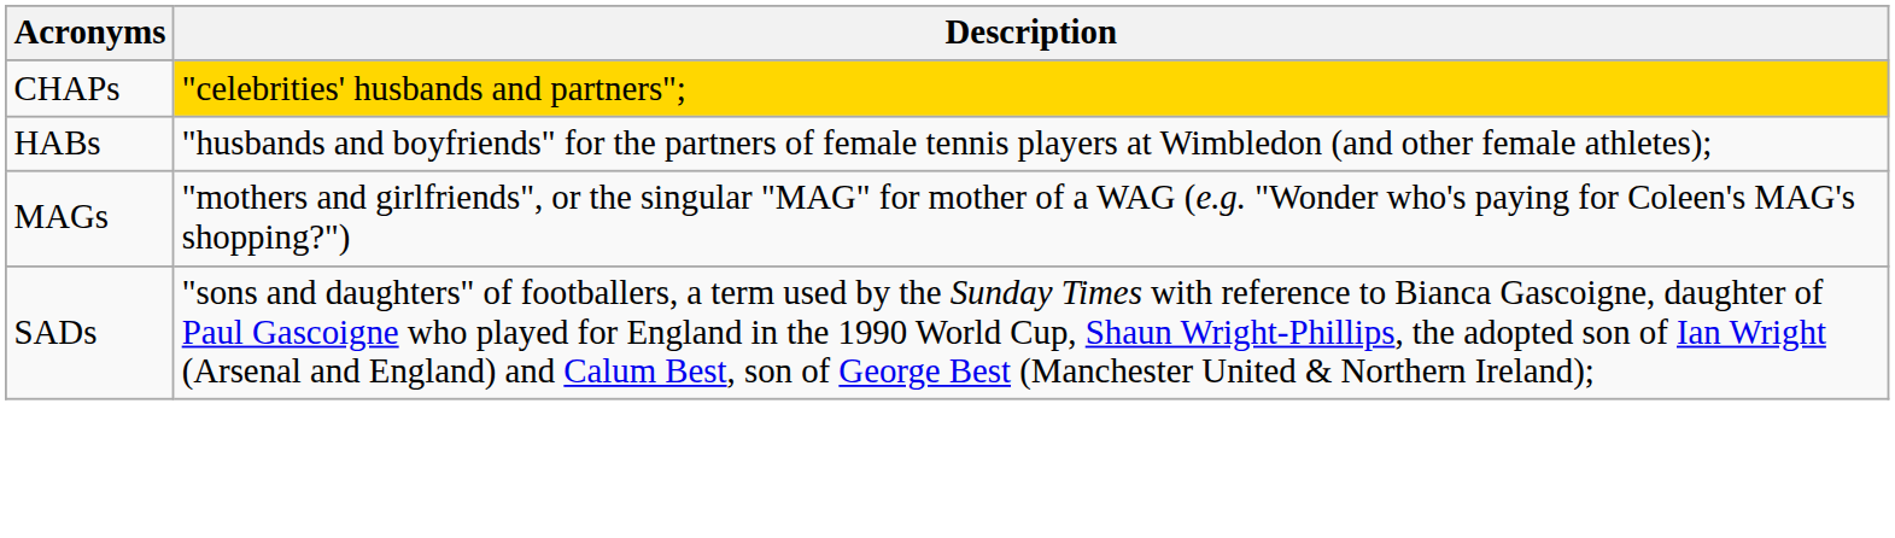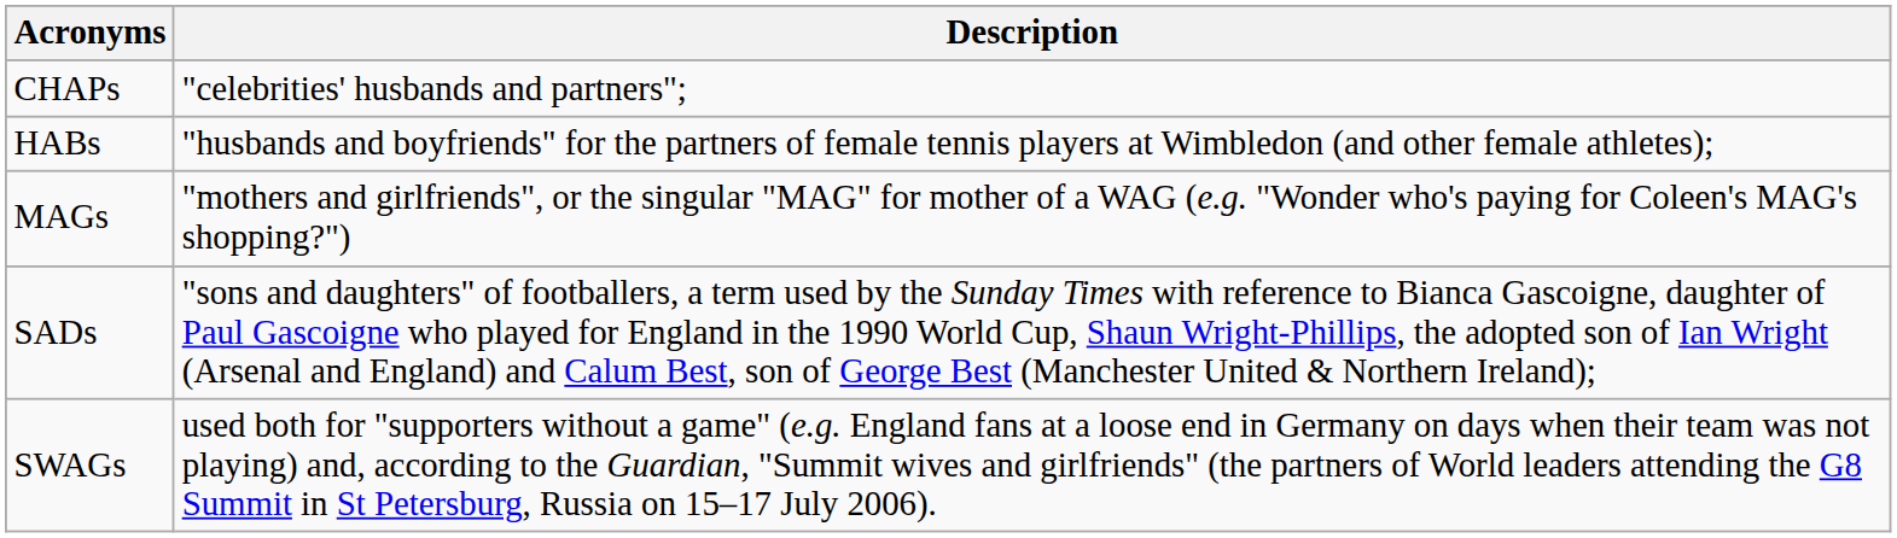CHAPs | Description: gold background -> no background
+ row: SWAGs | used both for "supporters without a game" (e.g. England fans at a loose end in Germany on days when their team was not playing) and, according to the Guardian, "Summit wives and girlfriends" (the partners of World leaders attending the G8 Summit in St Petersburg, Russia on 15–17 July 2006).
